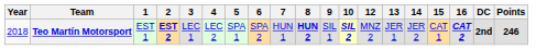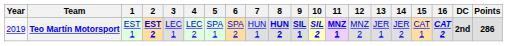+ column: 11 | MNZ 1
Teo Martín Motorsport | Year: 2018 -> 2019
Teo Martín Motorsport | 9: normal -> bold
Teo Martín Motorsport | Points: 246 -> 286
